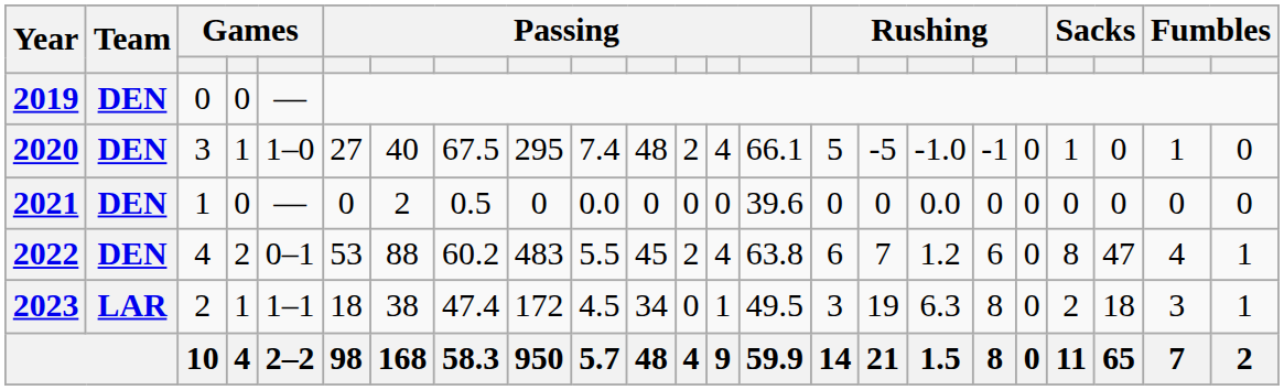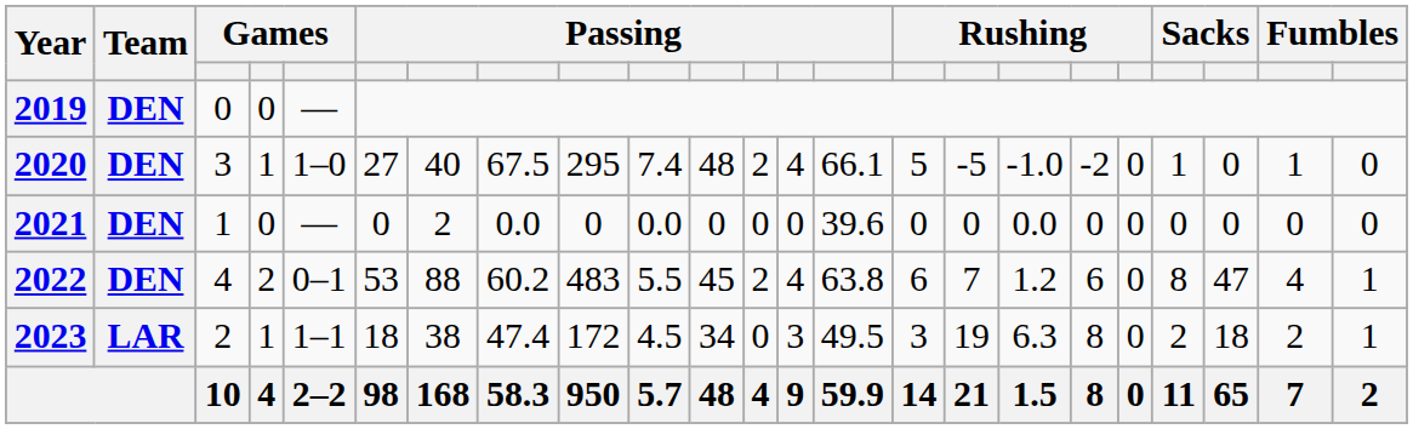2020 | column 18: -1 -> -2
2021 | column 8: 0.5 -> 0.0
2023 | column 13: 1 -> 3
2023 | column 22: 3 -> 2
